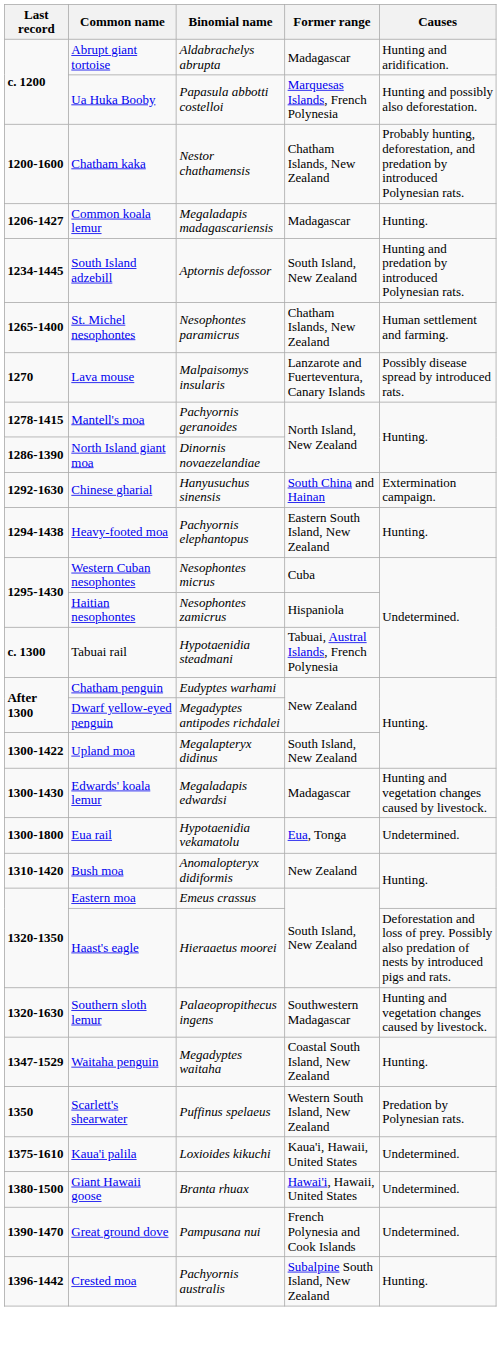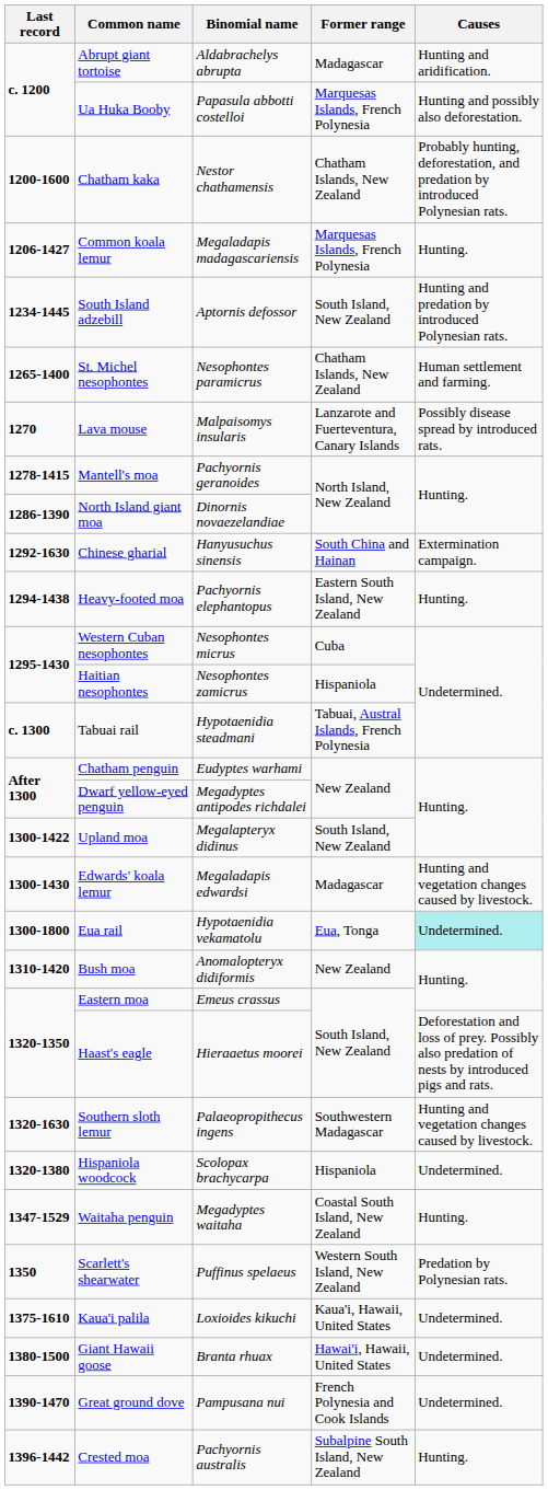Common koala lemur | Former range: Madagascar -> Marquesas Islands, French Polynesia
Eua rail | Causes: no background -> paleturquoise background
+ row: 1320-1380 | Hispaniola woodcock | Scolopax brachycarpa | Hispaniola | Undetermined.
